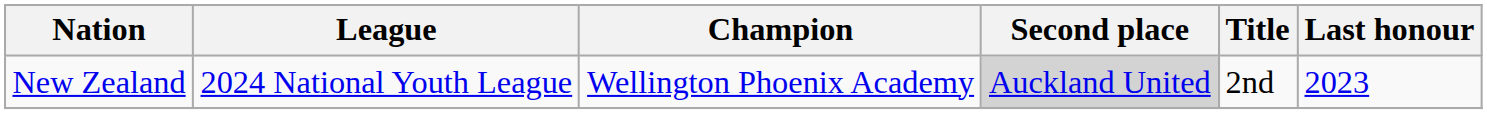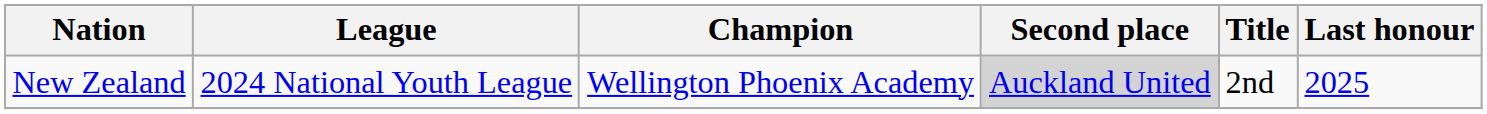New Zealand | Last honour: 2023 -> 2025
